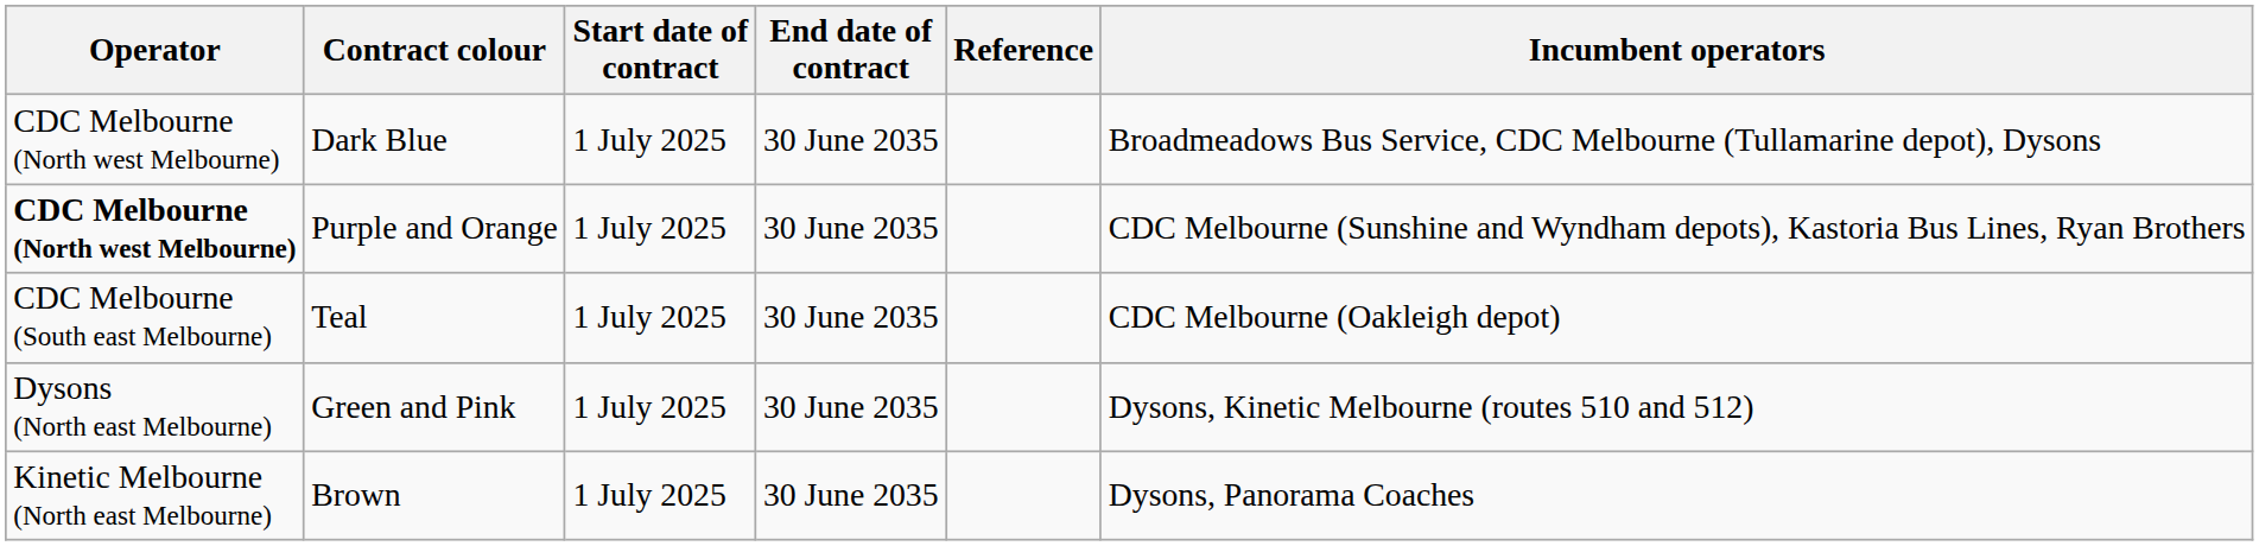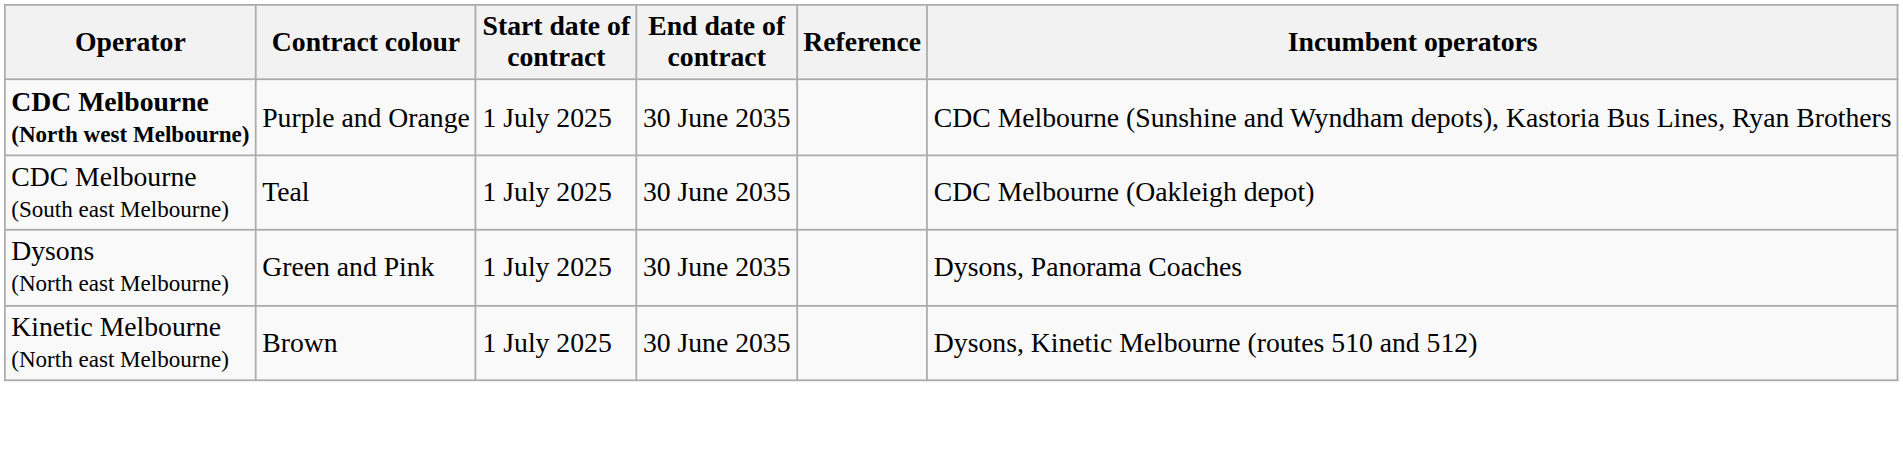- row: CDC Melbourne (North west Melbourne) | Dark Blue | 1 July 2025 | 30 June 2035 | Broadmeadows Bus Service, CDC Melbourne (Tullamarine depot), Dysons
Green and Pink | Incumbent operators: Dysons, Kinetic Melbourne (routes 510 and 512) -> Dysons, Panorama Coaches
Brown | Incumbent operators: Dysons, Panorama Coaches -> Dysons, Kinetic Melbourne (routes 510 and 512)
